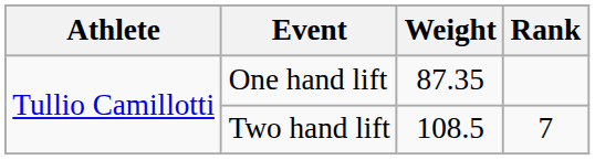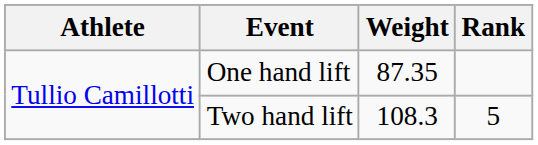Two hand lift | Weight: 108.5 -> 108.3
Two hand lift | Rank: 7 -> 5
